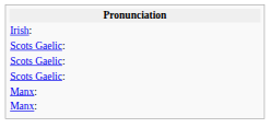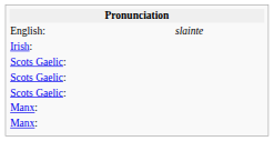+ row: English: | slainte
